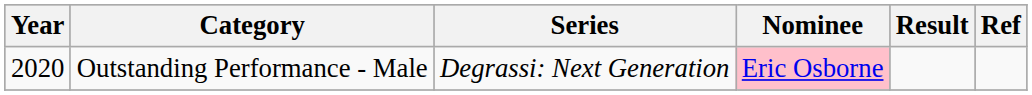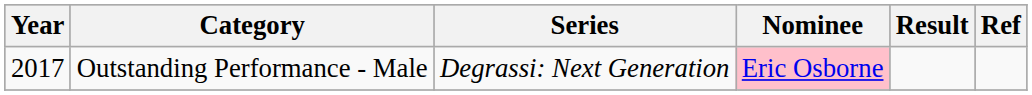Outstanding Performance - Male | Year: 2020 -> 2017
